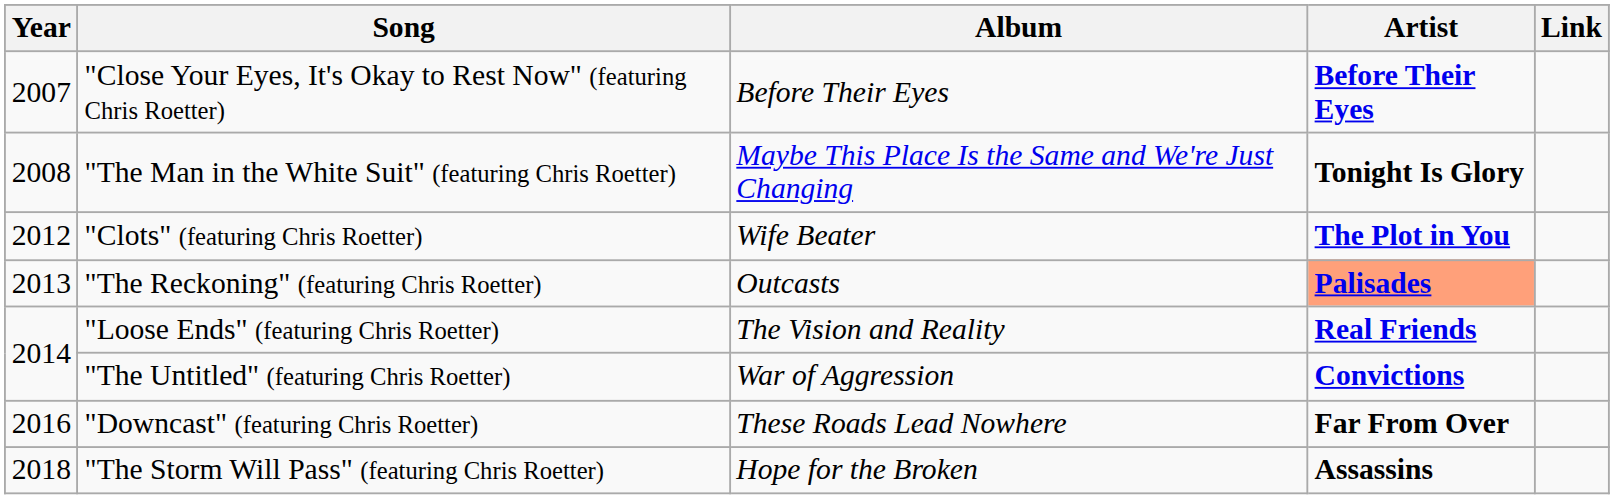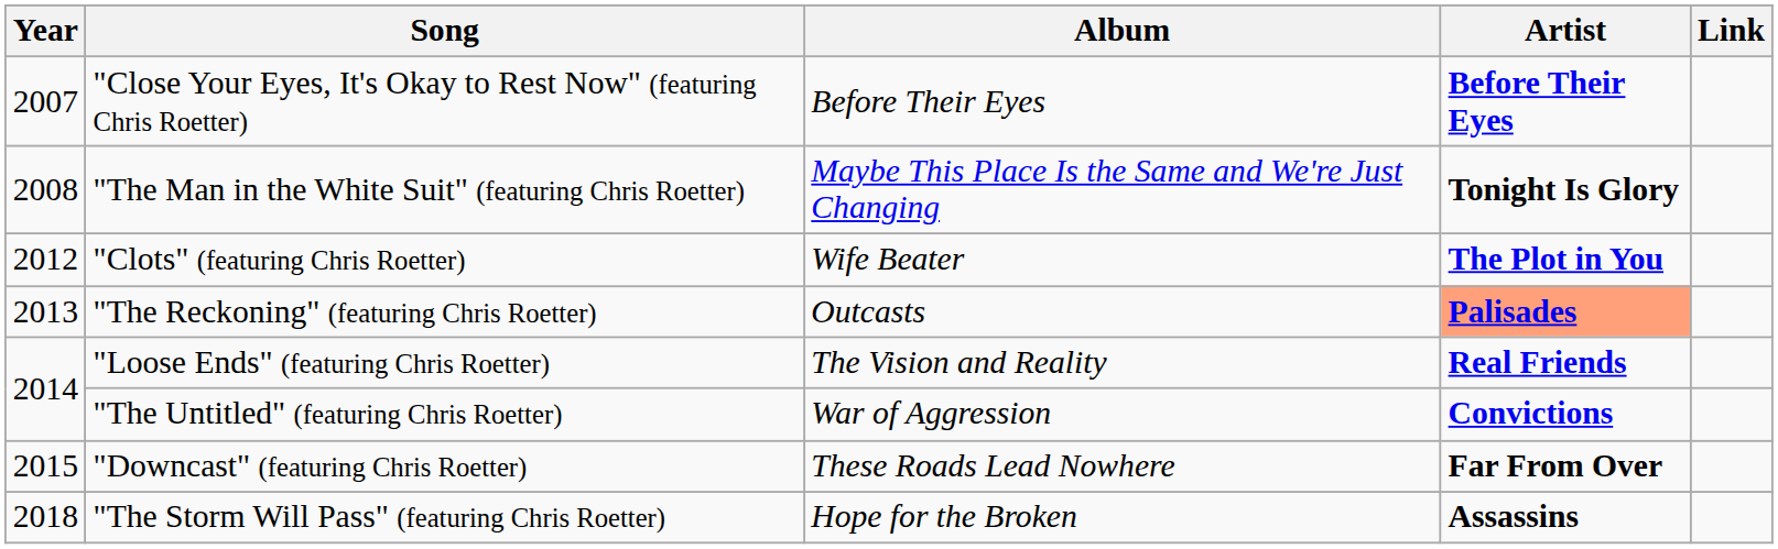"Downcast" (featuring Chris Roetter) | Year: 2016 -> 2015
